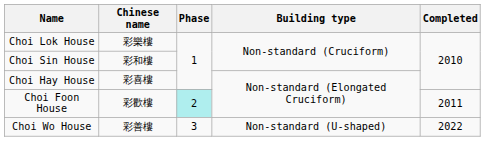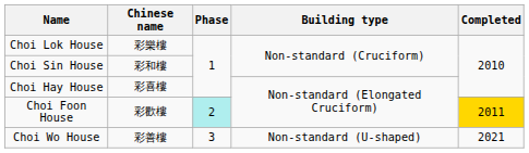Choi Foon House | Completed: no background -> gold background
Choi Wo House | Completed: 2022 -> 2021
